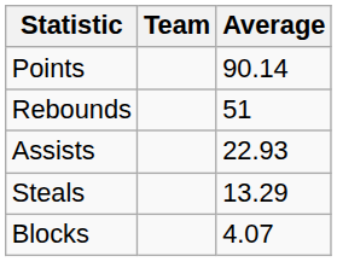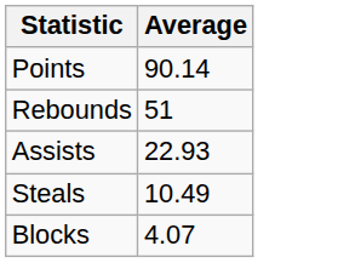- column: Team
Steals | Average: 13.29 -> 10.49
